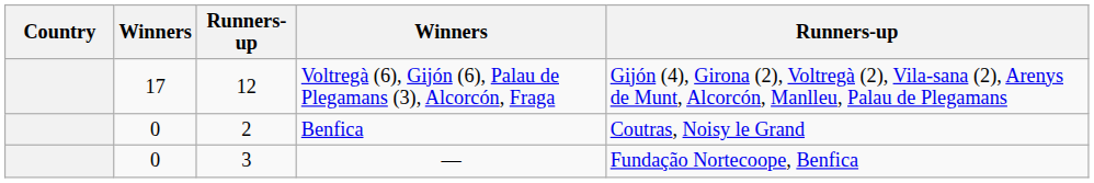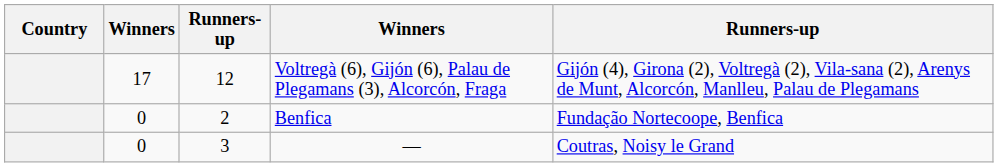Benfica | column 5: Coutras, Noisy le Grand -> Fundação Nortecoope, Benfica
— | column 5: Fundação Nortecoope, Benfica -> Coutras, Noisy le Grand
